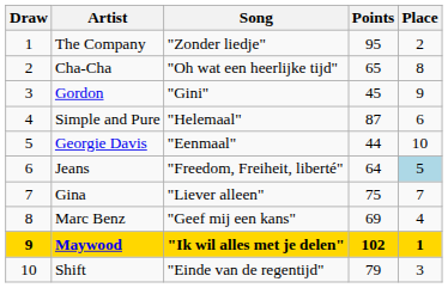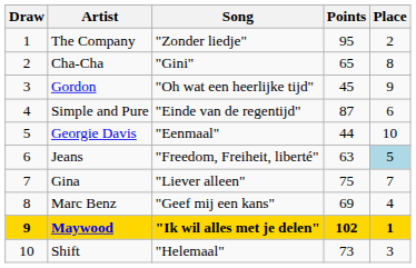Cha-Cha | Song: "Oh wat een heerlijke tijd" -> "Gini"
Gordon | Song: "Gini" -> "Oh wat een heerlijke tijd"
Simple and Pure | Song: "Helemaal" -> "Einde van de regentijd"
Jeans | Points: 64 -> 63
Shift | Song: "Einde van de regentijd" -> "Helemaal"
Shift | Points: 79 -> 73
